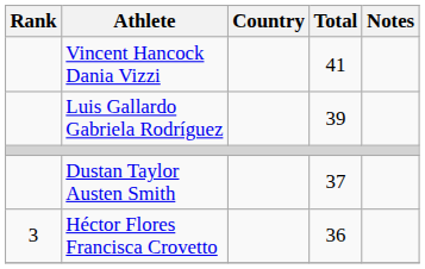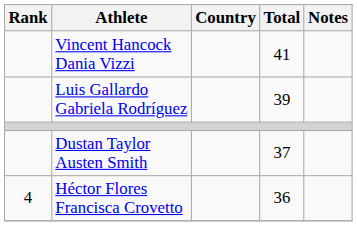Héctor Flores Francisca Crovetto | Rank: 3 -> 4
